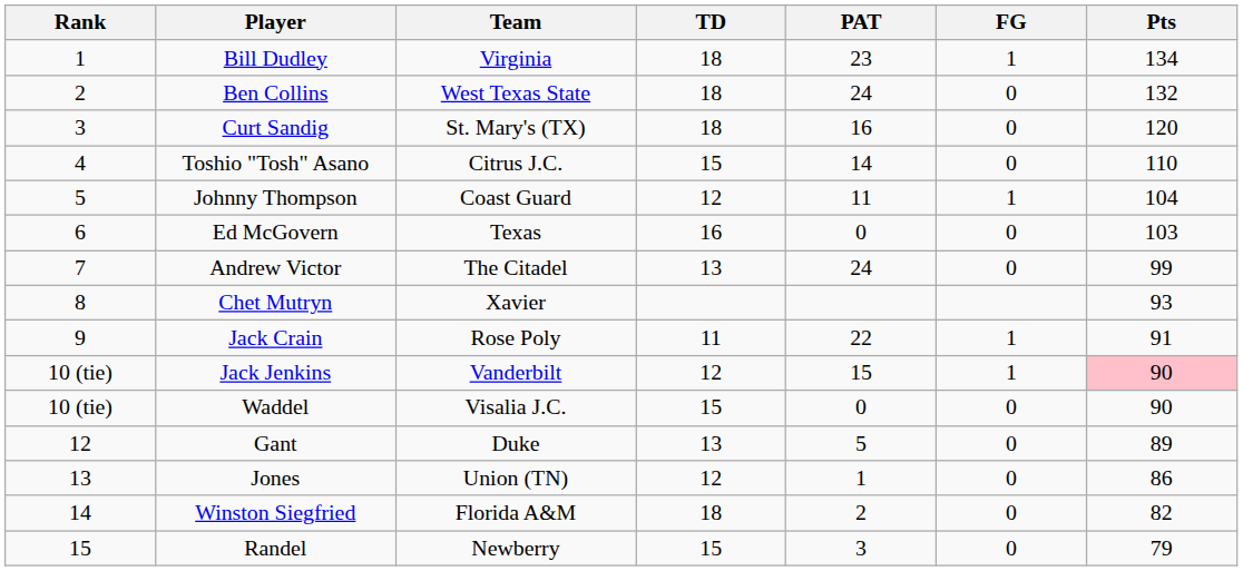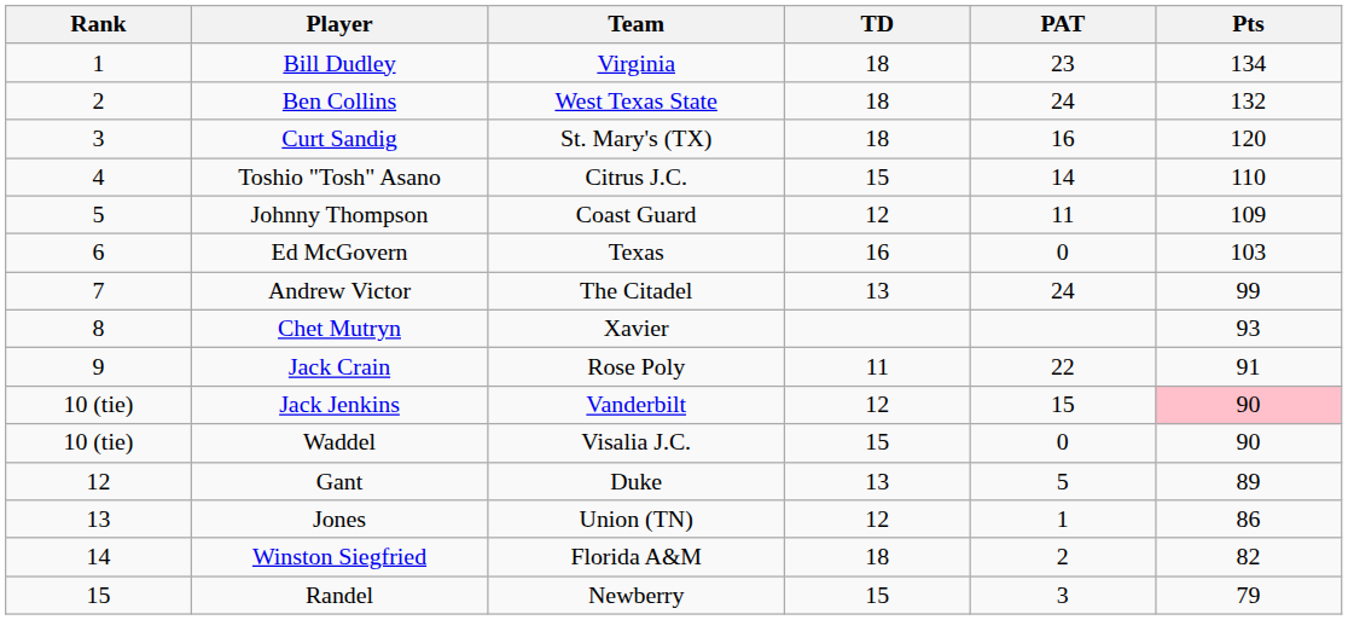- column: FG | 1 | 0 | 0 | 0 | 1 | 0 | 0 | 1 | 1 | 0 | 0 | 0 | 0 | 0
Johnny Thompson | Pts: 104 -> 109
